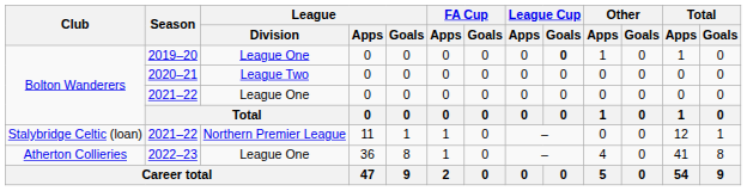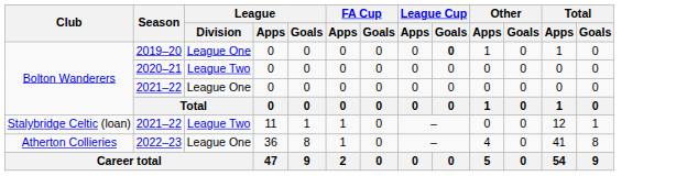Stalybridge Celtic (loan) / 2021–22 | League / Division: Northern Premier League -> League Two
